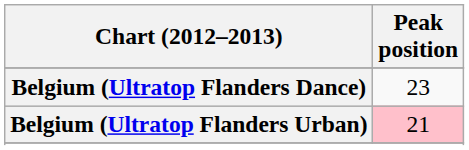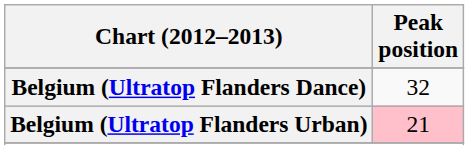Belgium (Ultratop Flanders Dance) | Peak position: 23 -> 32
